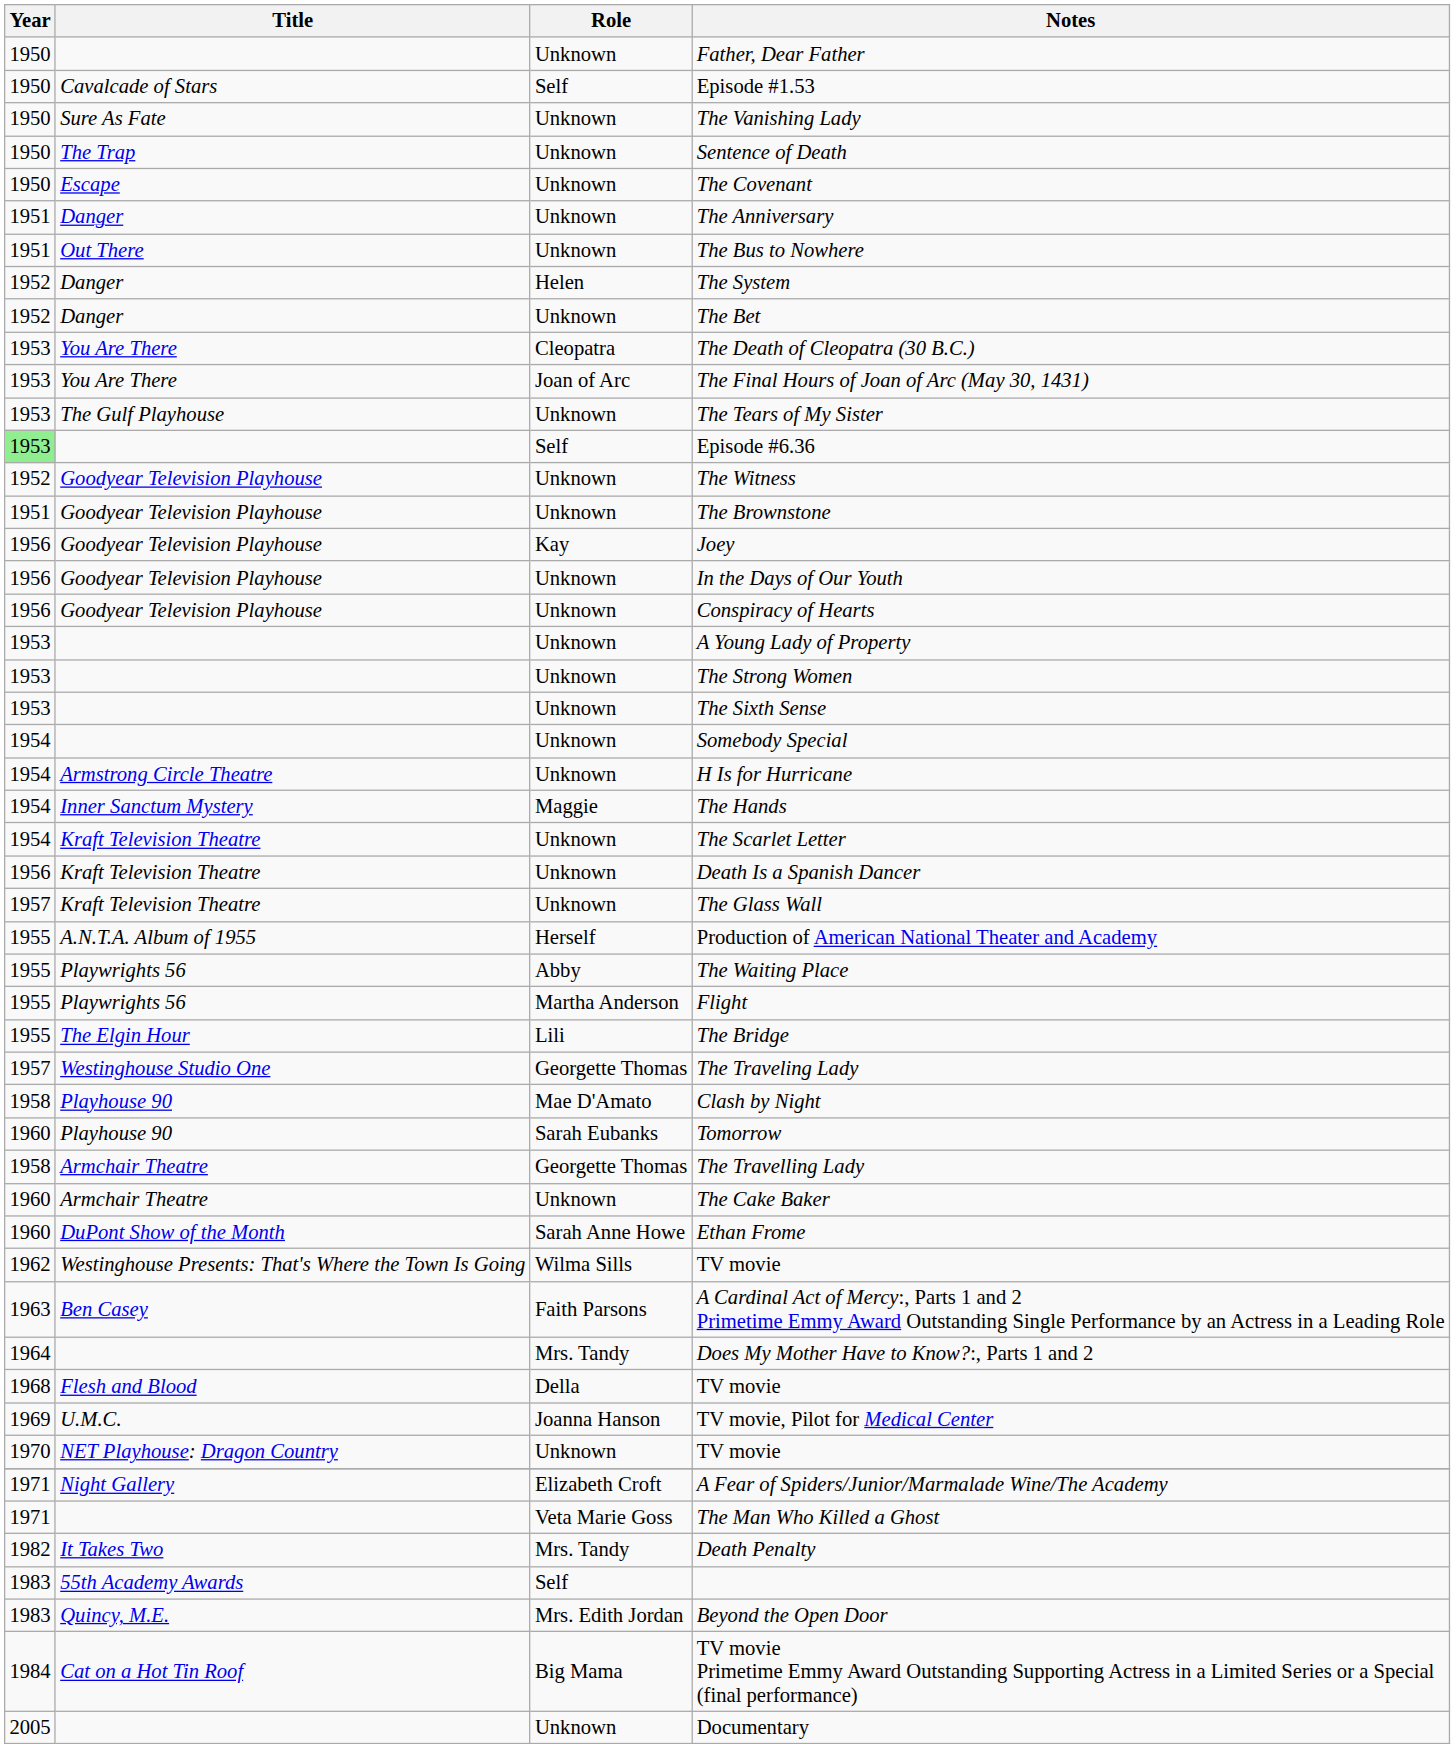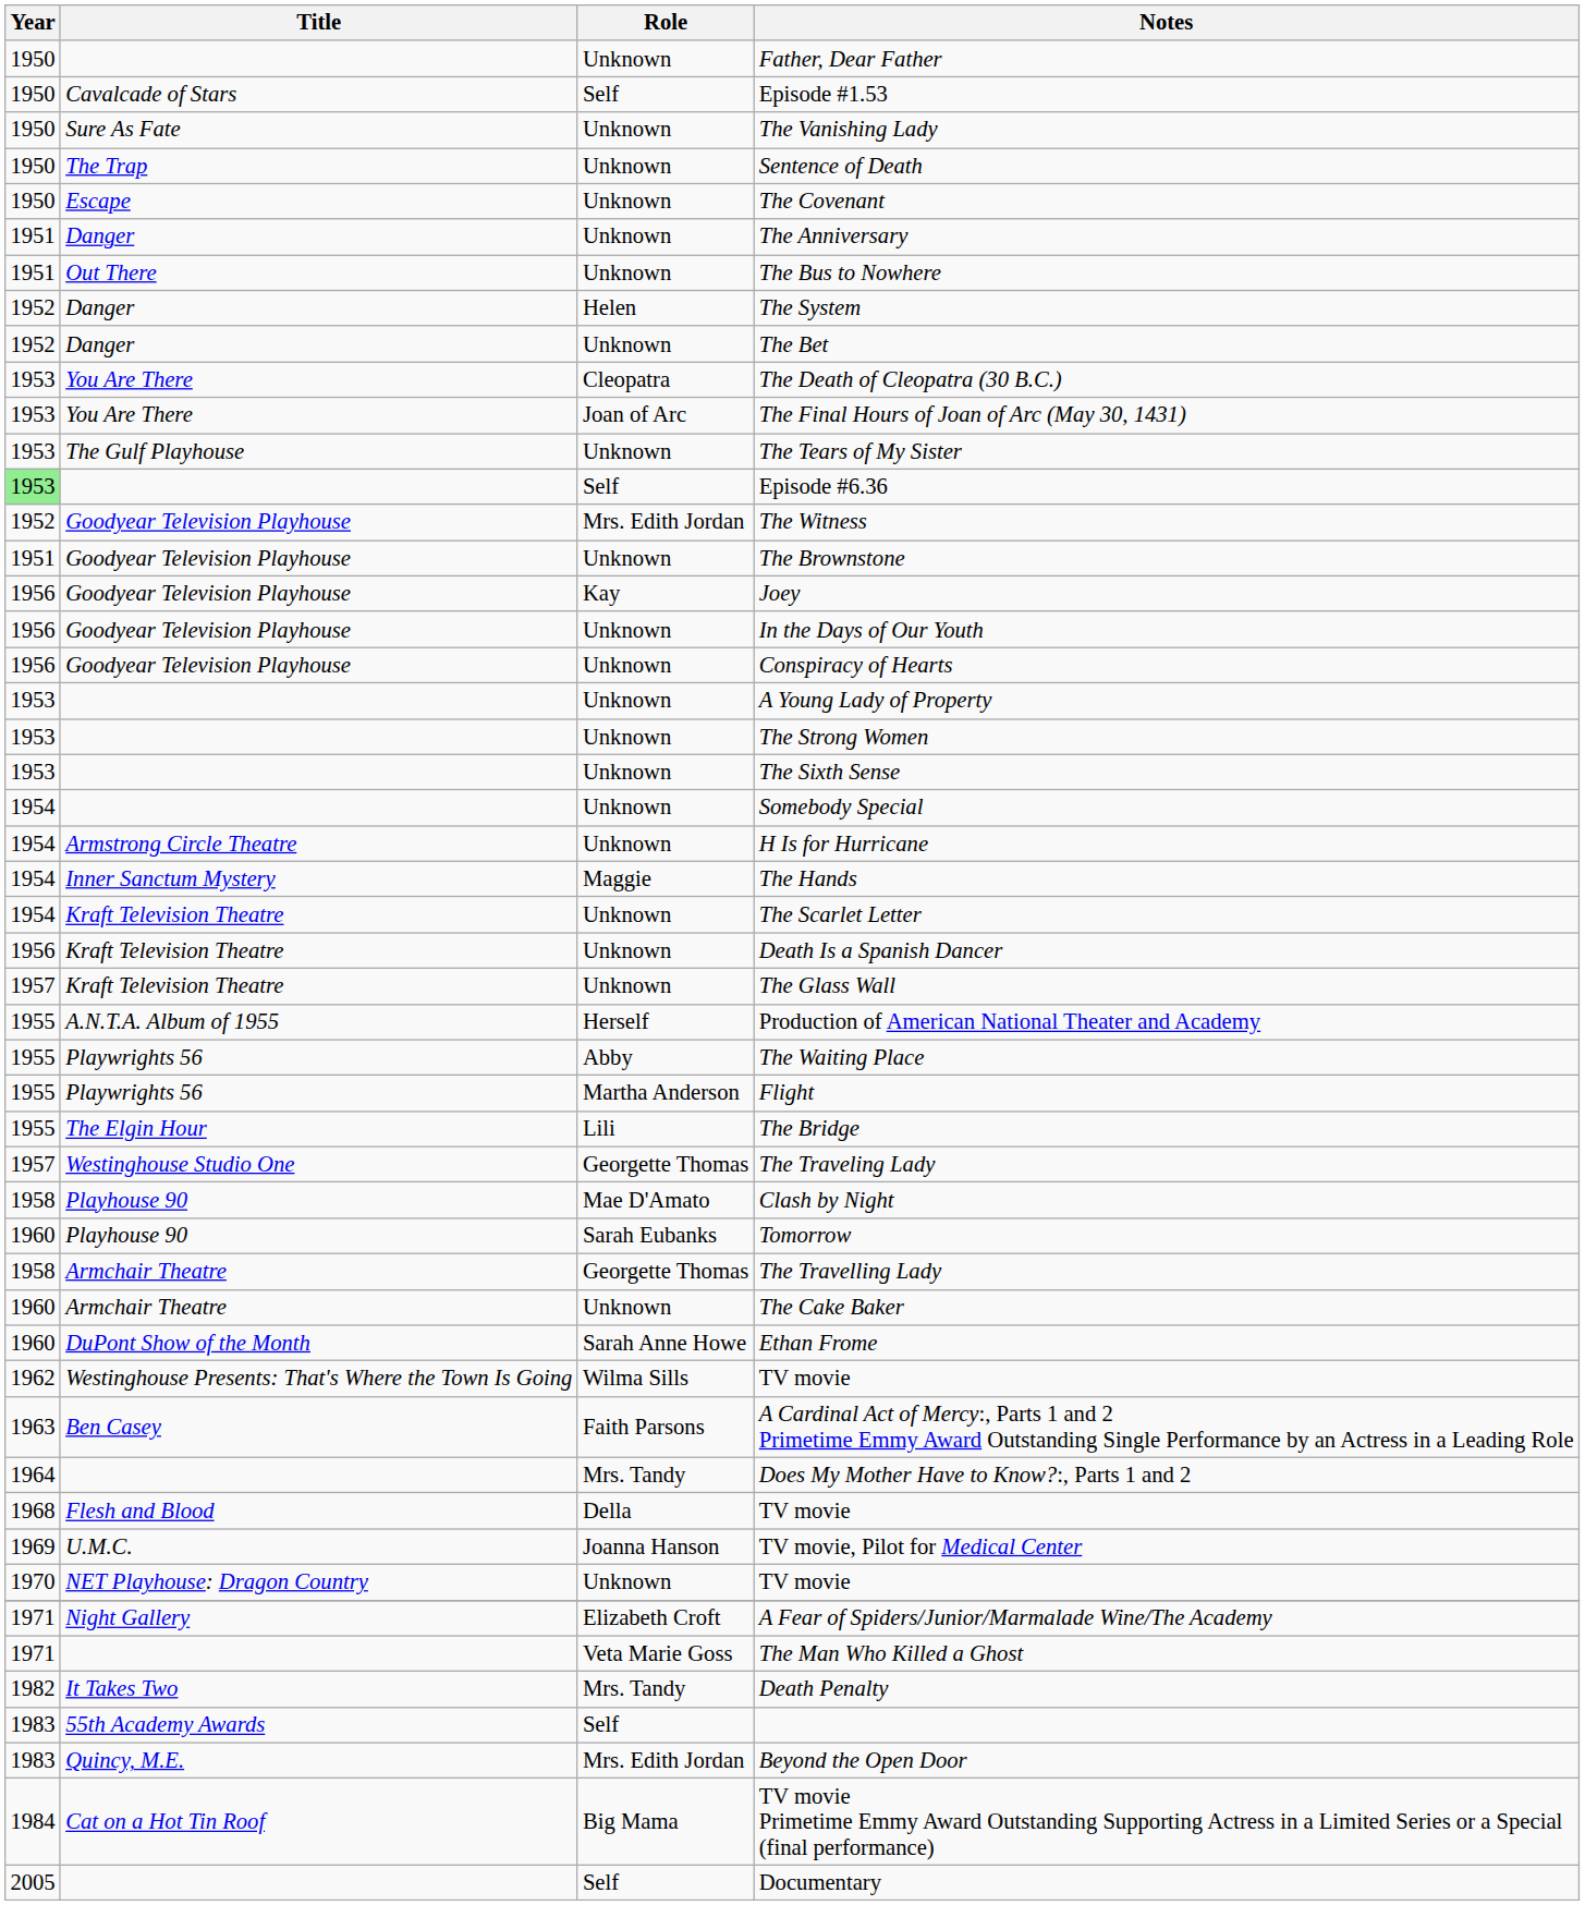The Witness | Role: Unknown -> Mrs. Edith Jordan
Documentary | Role: Unknown -> Self
